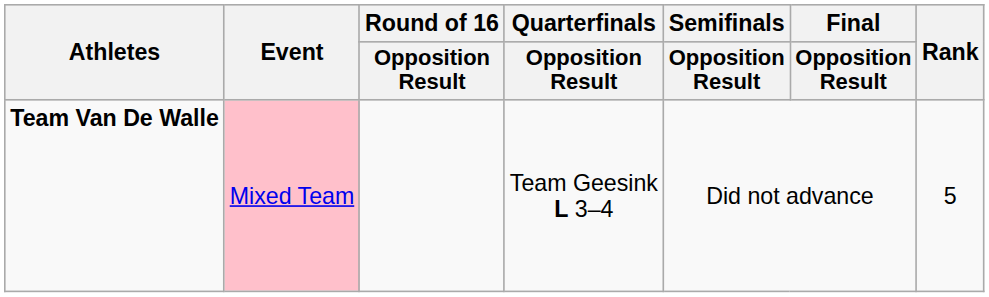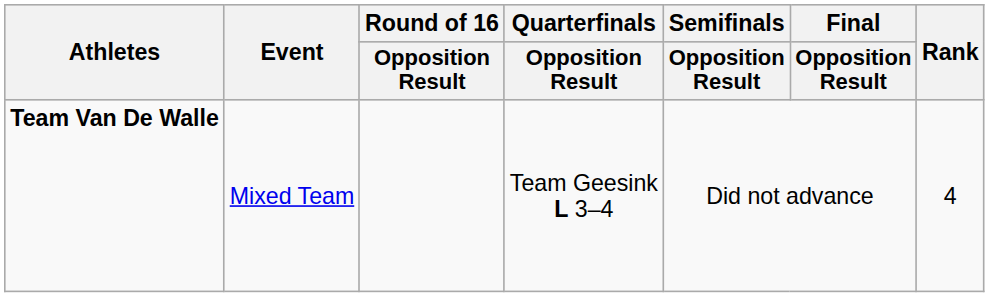Team Van De Walle | Event: pink background -> no background
Team Van De Walle | Rank: 5 -> 4
